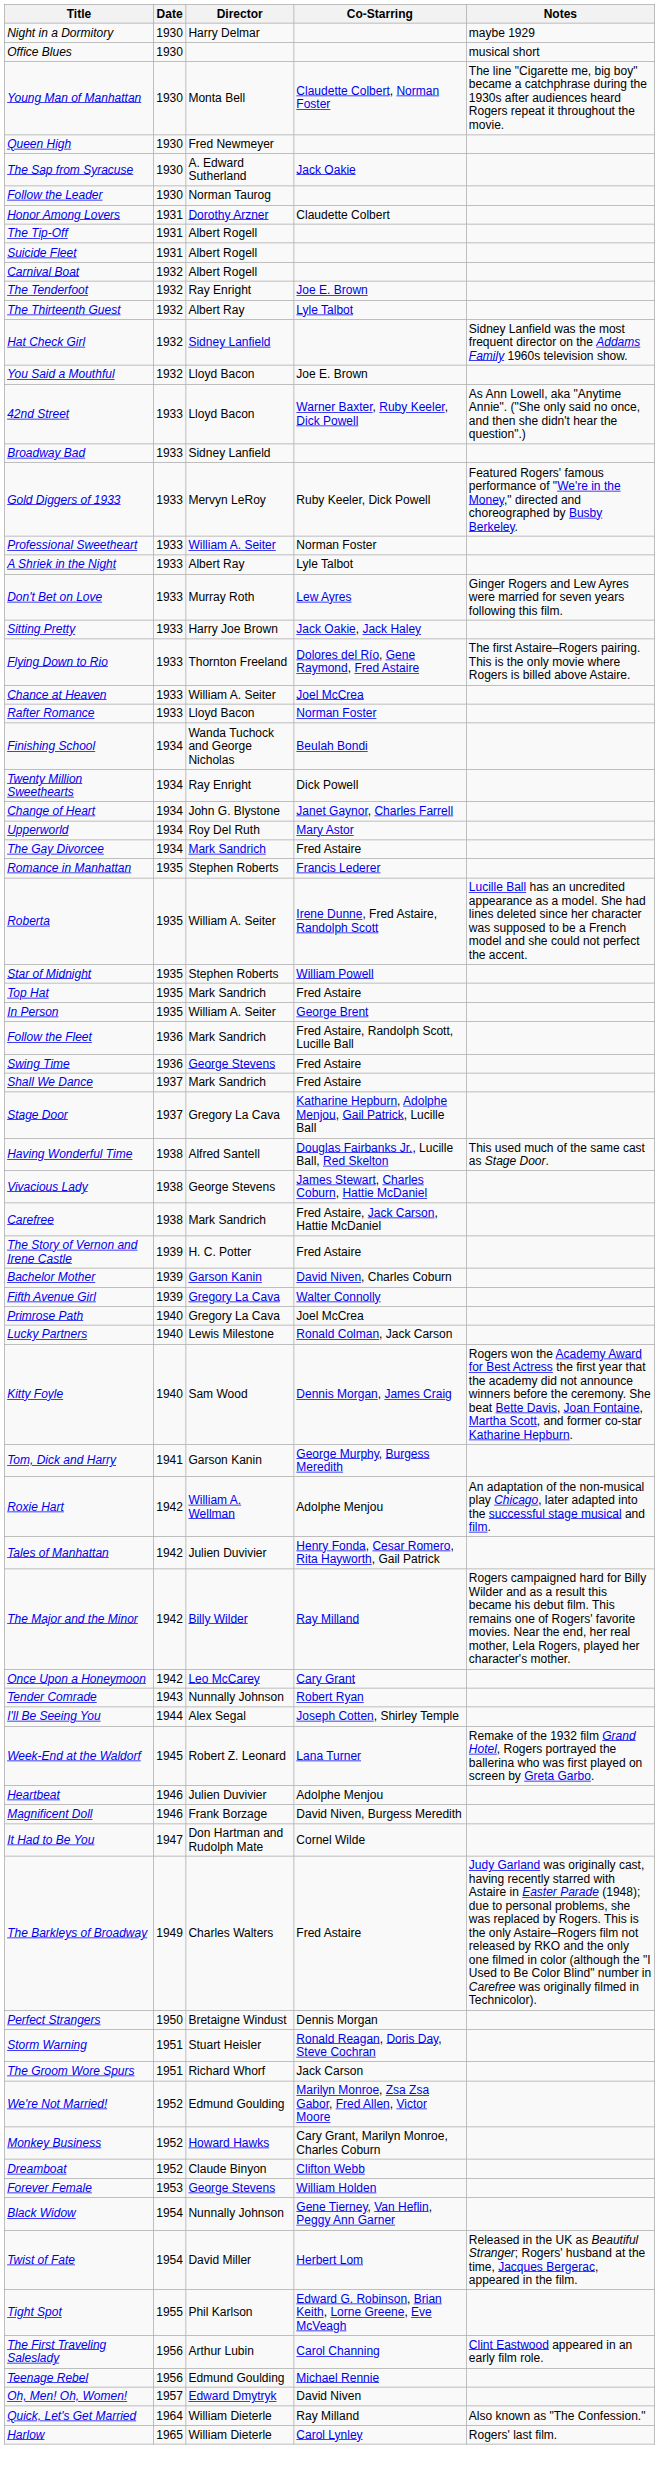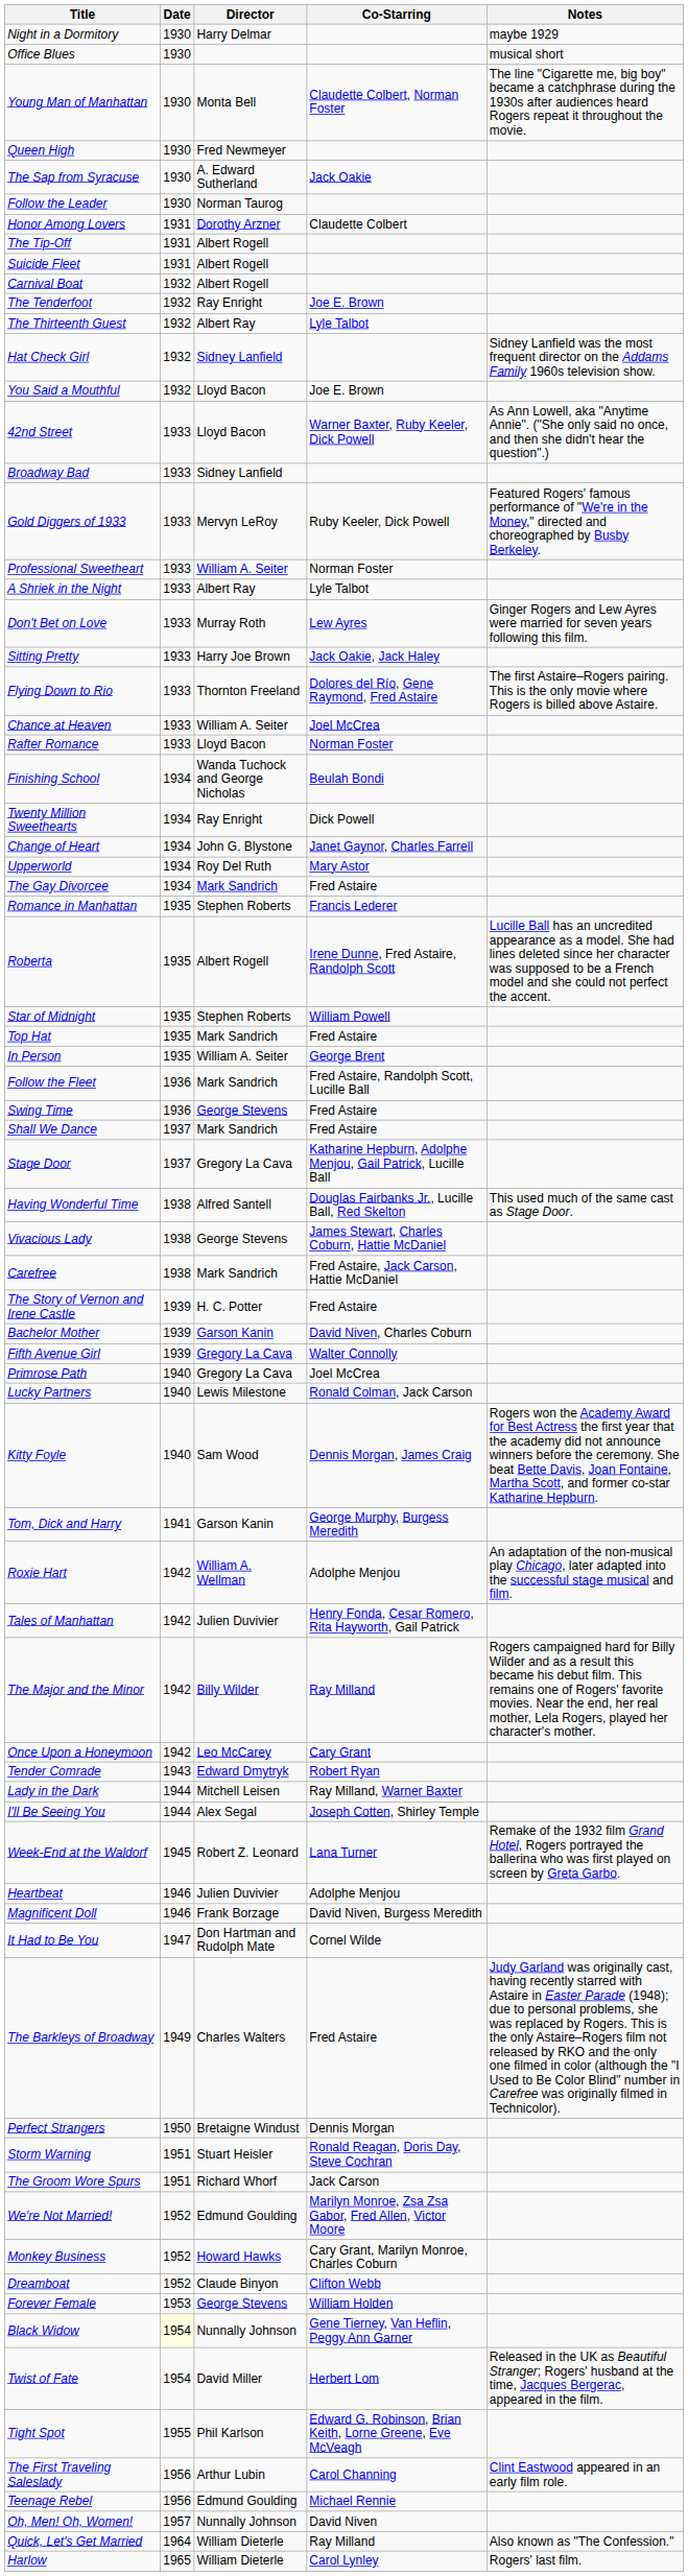Roberta | Director: William A. Seiter -> Albert Rogell
Tender Comrade | Director: Nunnally Johnson -> Edward Dmytryk
+ row: Lady in the Dark | 1944 | Mitchell Leisen | Ray Milland, Warner Baxter
Black Widow | Date: no background -> lightyellow background
Oh, Men! Oh, Women! | Director: Edward Dmytryk -> Nunnally Johnson
